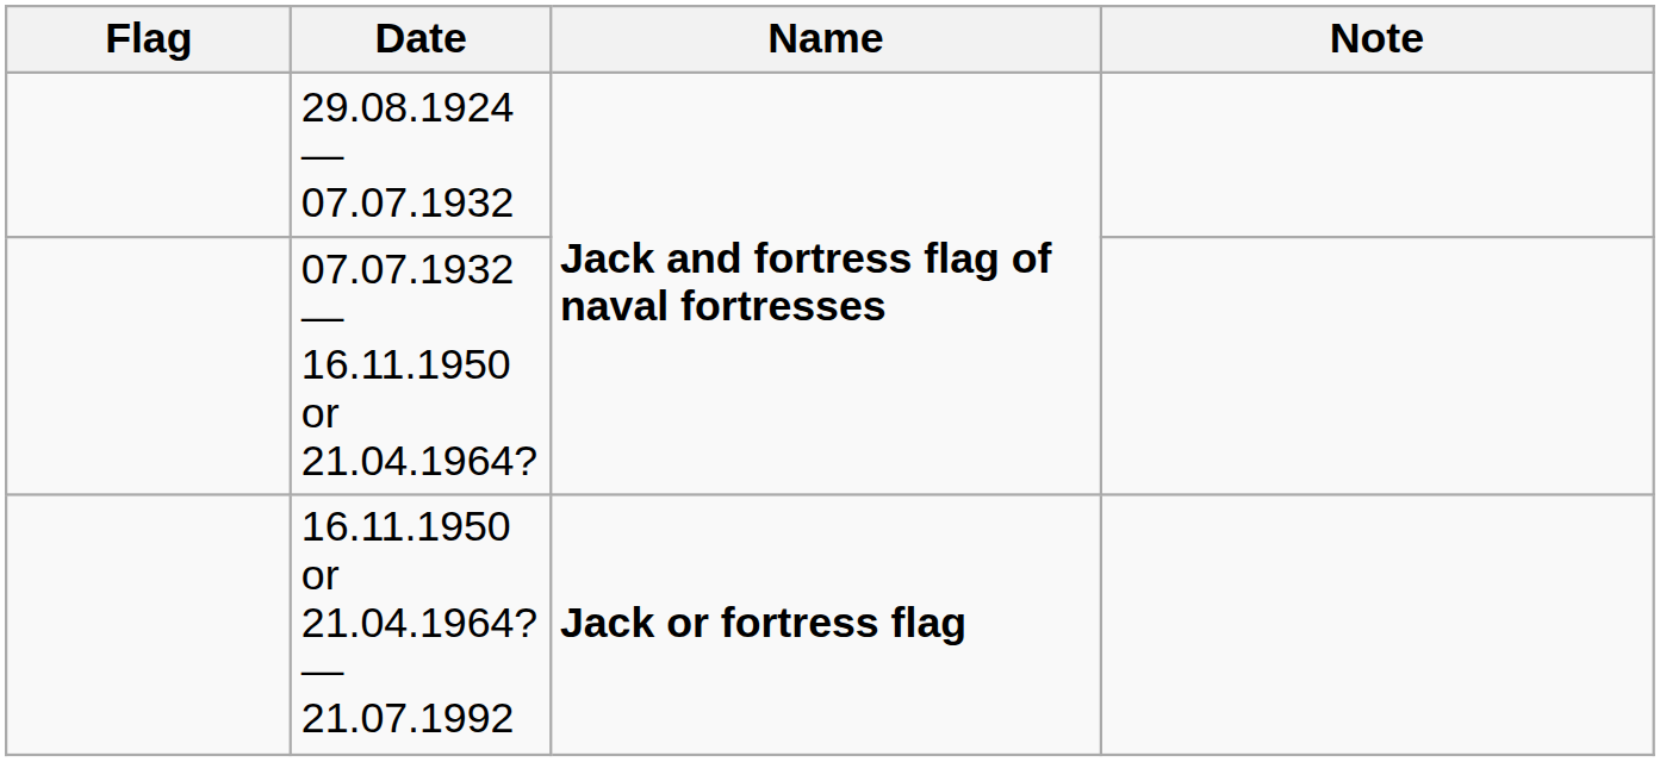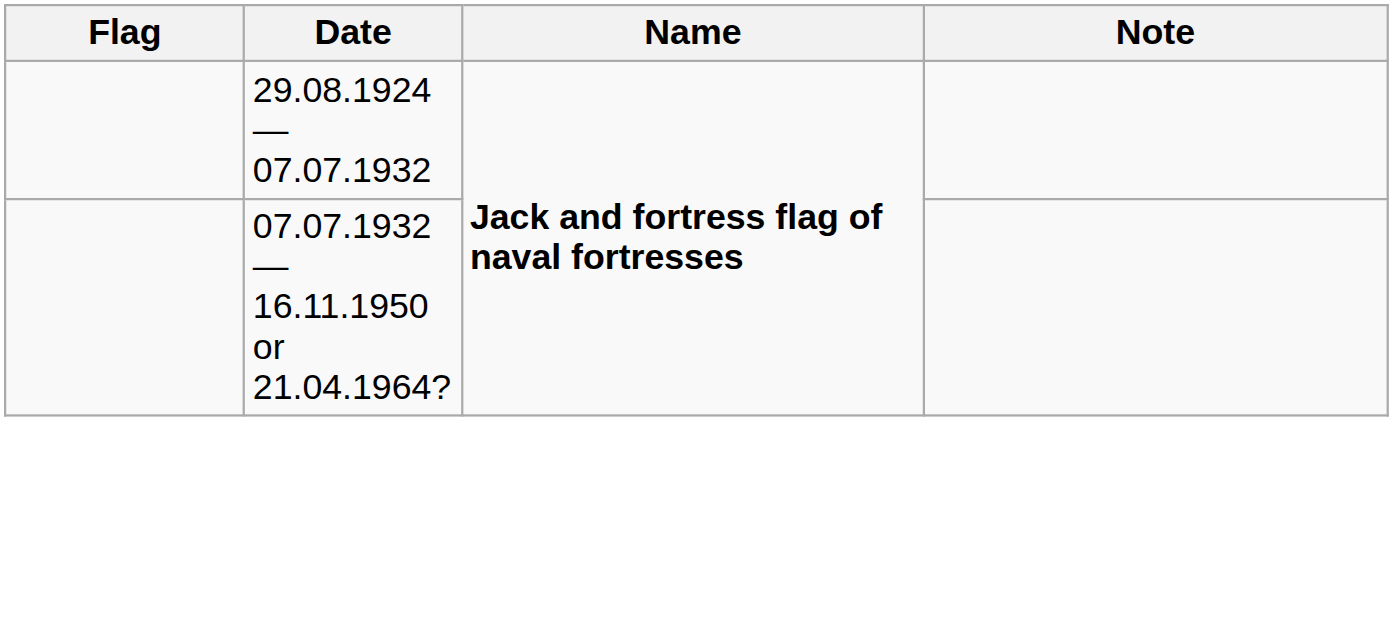- row: 16.11.1950 or 21.04.1964? — 21.07.1992 | Jack or fortress flag
